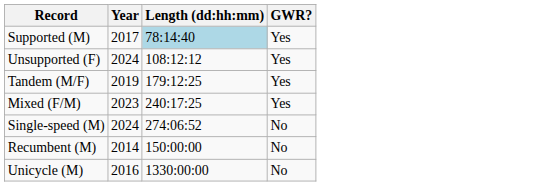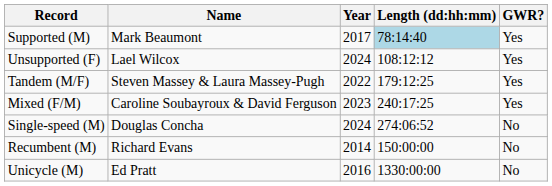+ column: Name | Mark Beaumont | Lael Wilcox | Steven Massey & Laura Massey-Pugh | Caroline Soubayroux & David Ferguson | Douglas Concha | Richard Evans | Ed Pratt
Tandem (M/F) | Year: 2019 -> 2022
